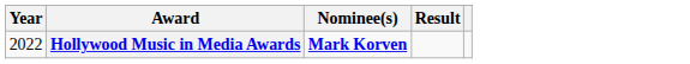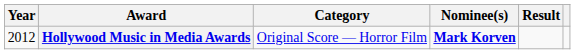+ column: Category | Original Score — Horror Film
Hollywood Music in Media Awards | Year: 2022 -> 2012
